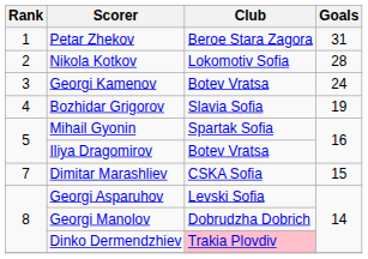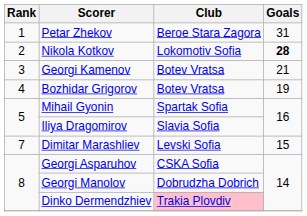Nikola Kotkov | Goals: normal -> bold
Georgi Kamenov | Goals: 24 -> 21
Bozhidar Grigorov | Club: Slavia Sofia -> Botev Vratsa
Iliya Dragomirov | Club: Botev Vratsa -> Slavia Sofia
Dimitar Marashliev | Club: CSKA Sofia -> Levski Sofia
Georgi Asparuhov | Club: Levski Sofia -> CSKA Sofia
